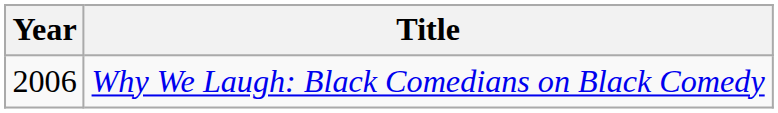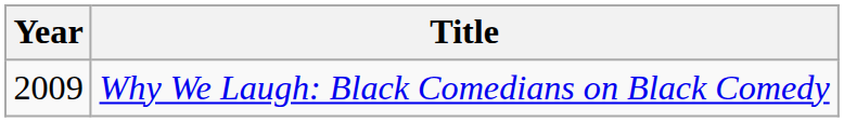Why We Laugh: Black Comedians on Black Comedy | Year: 2006 -> 2009
